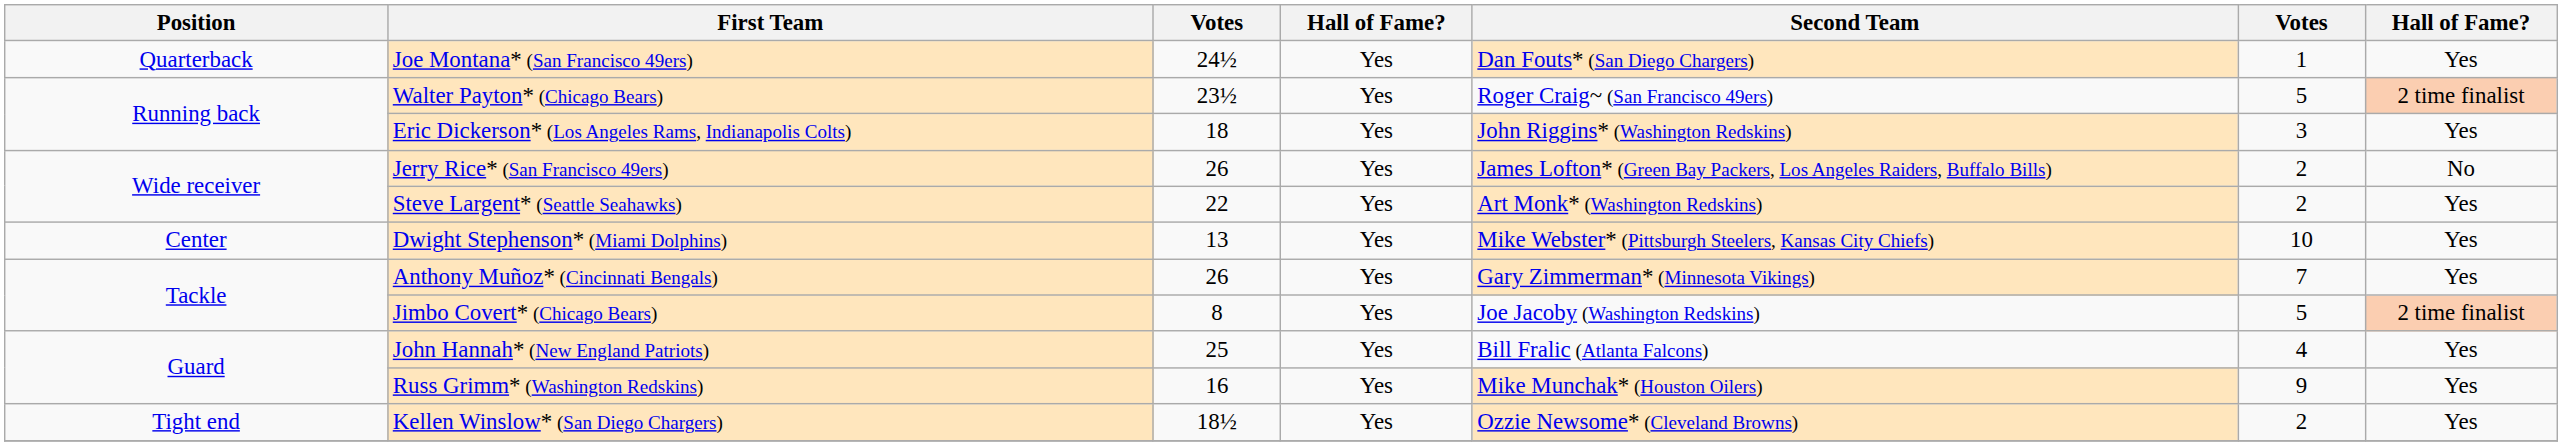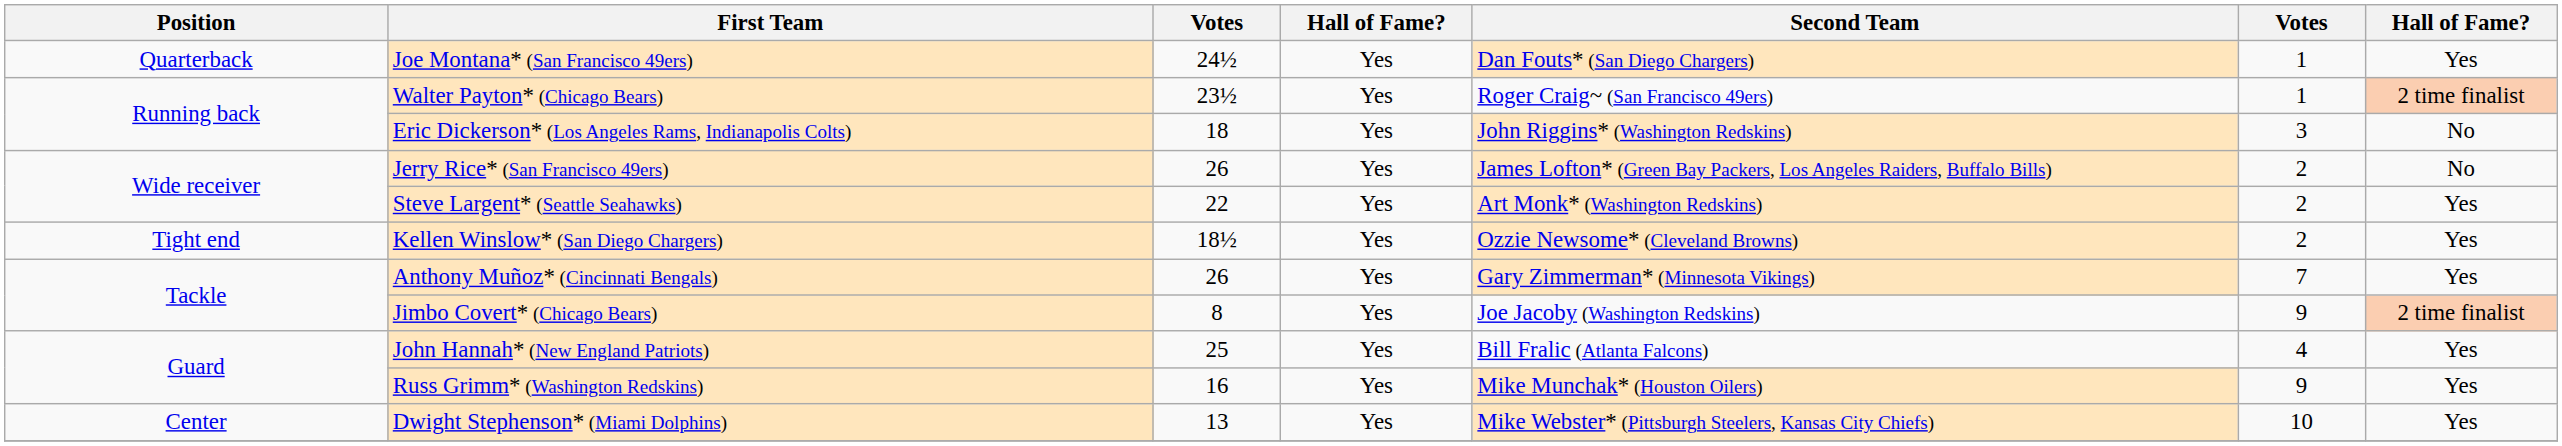Walter Payton* (Chicago Bears) | column 6: 5 -> 1
Eric Dickerson* (Los Angeles Rams, Indianapolis Colts) | column 7: Yes -> No
rows swapped: Kellen Winslow* (San Diego Chargers) <-> Dwight Stephenson* (Miami Dolphins)
Jimbo Covert* (Chicago Bears) | column 6: 5 -> 9
